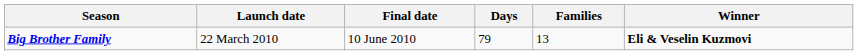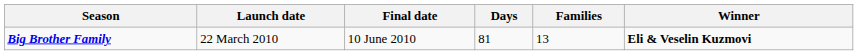Big Brother Family | Days: 79 -> 81
